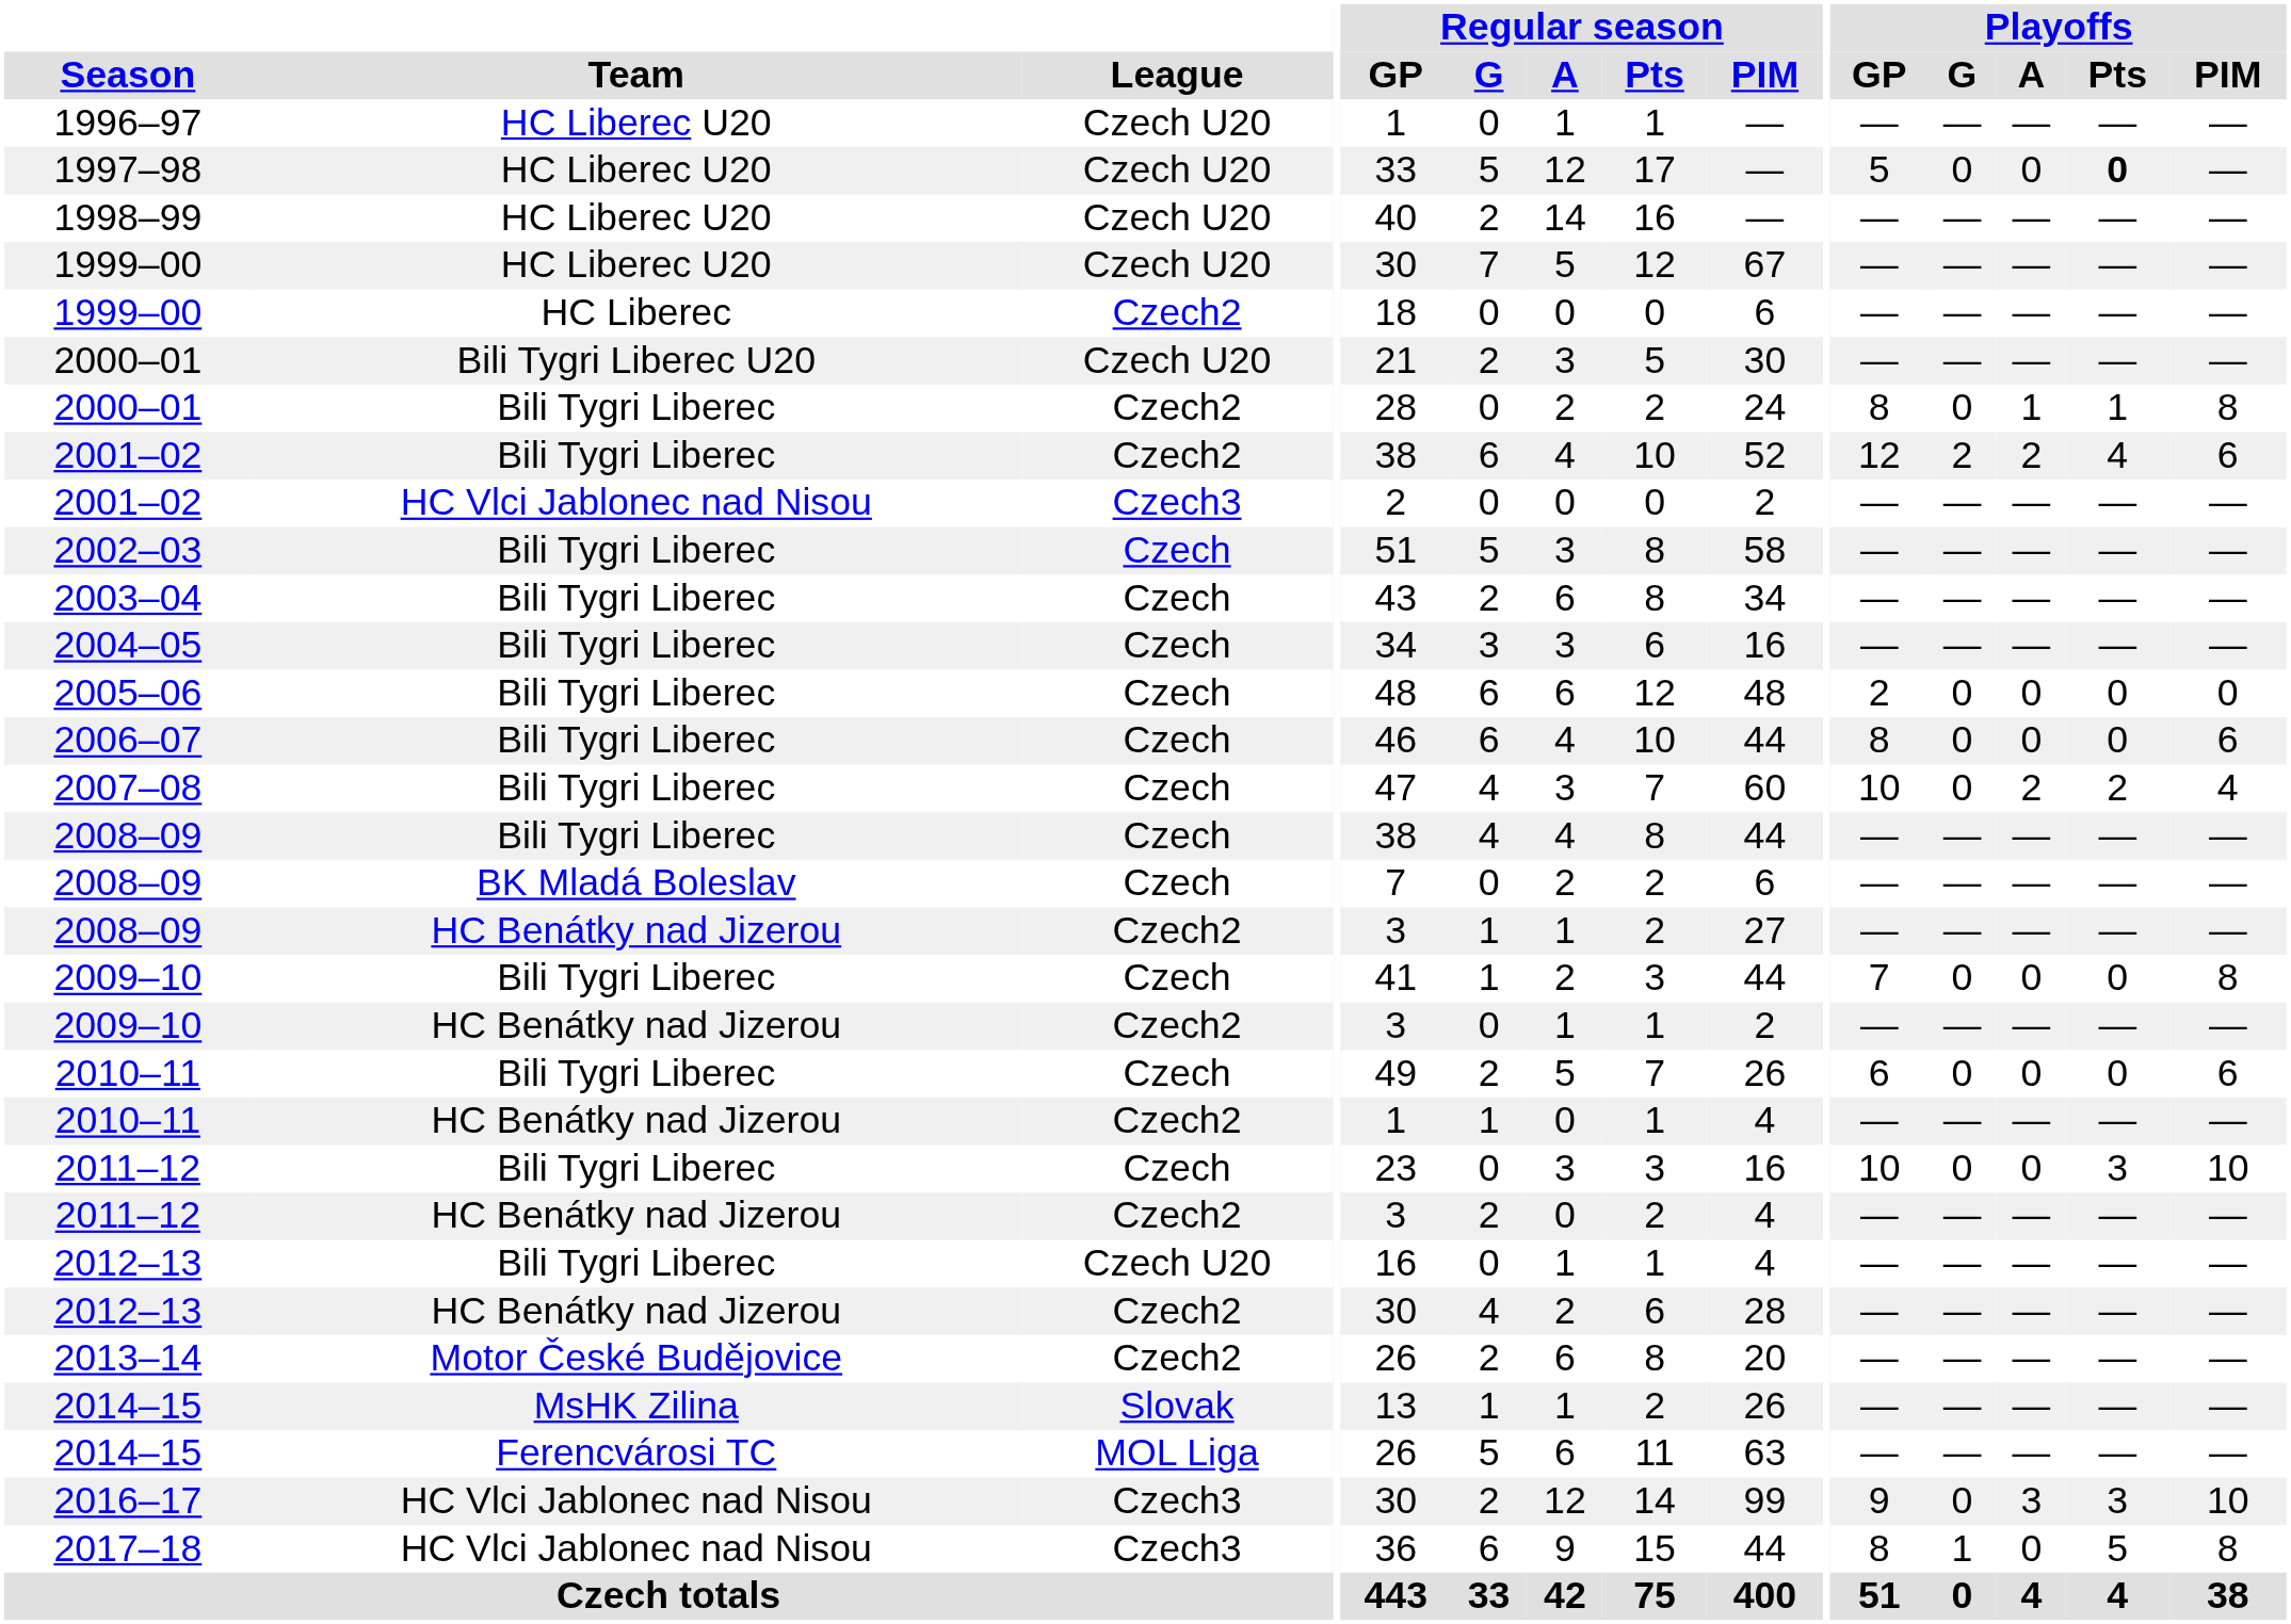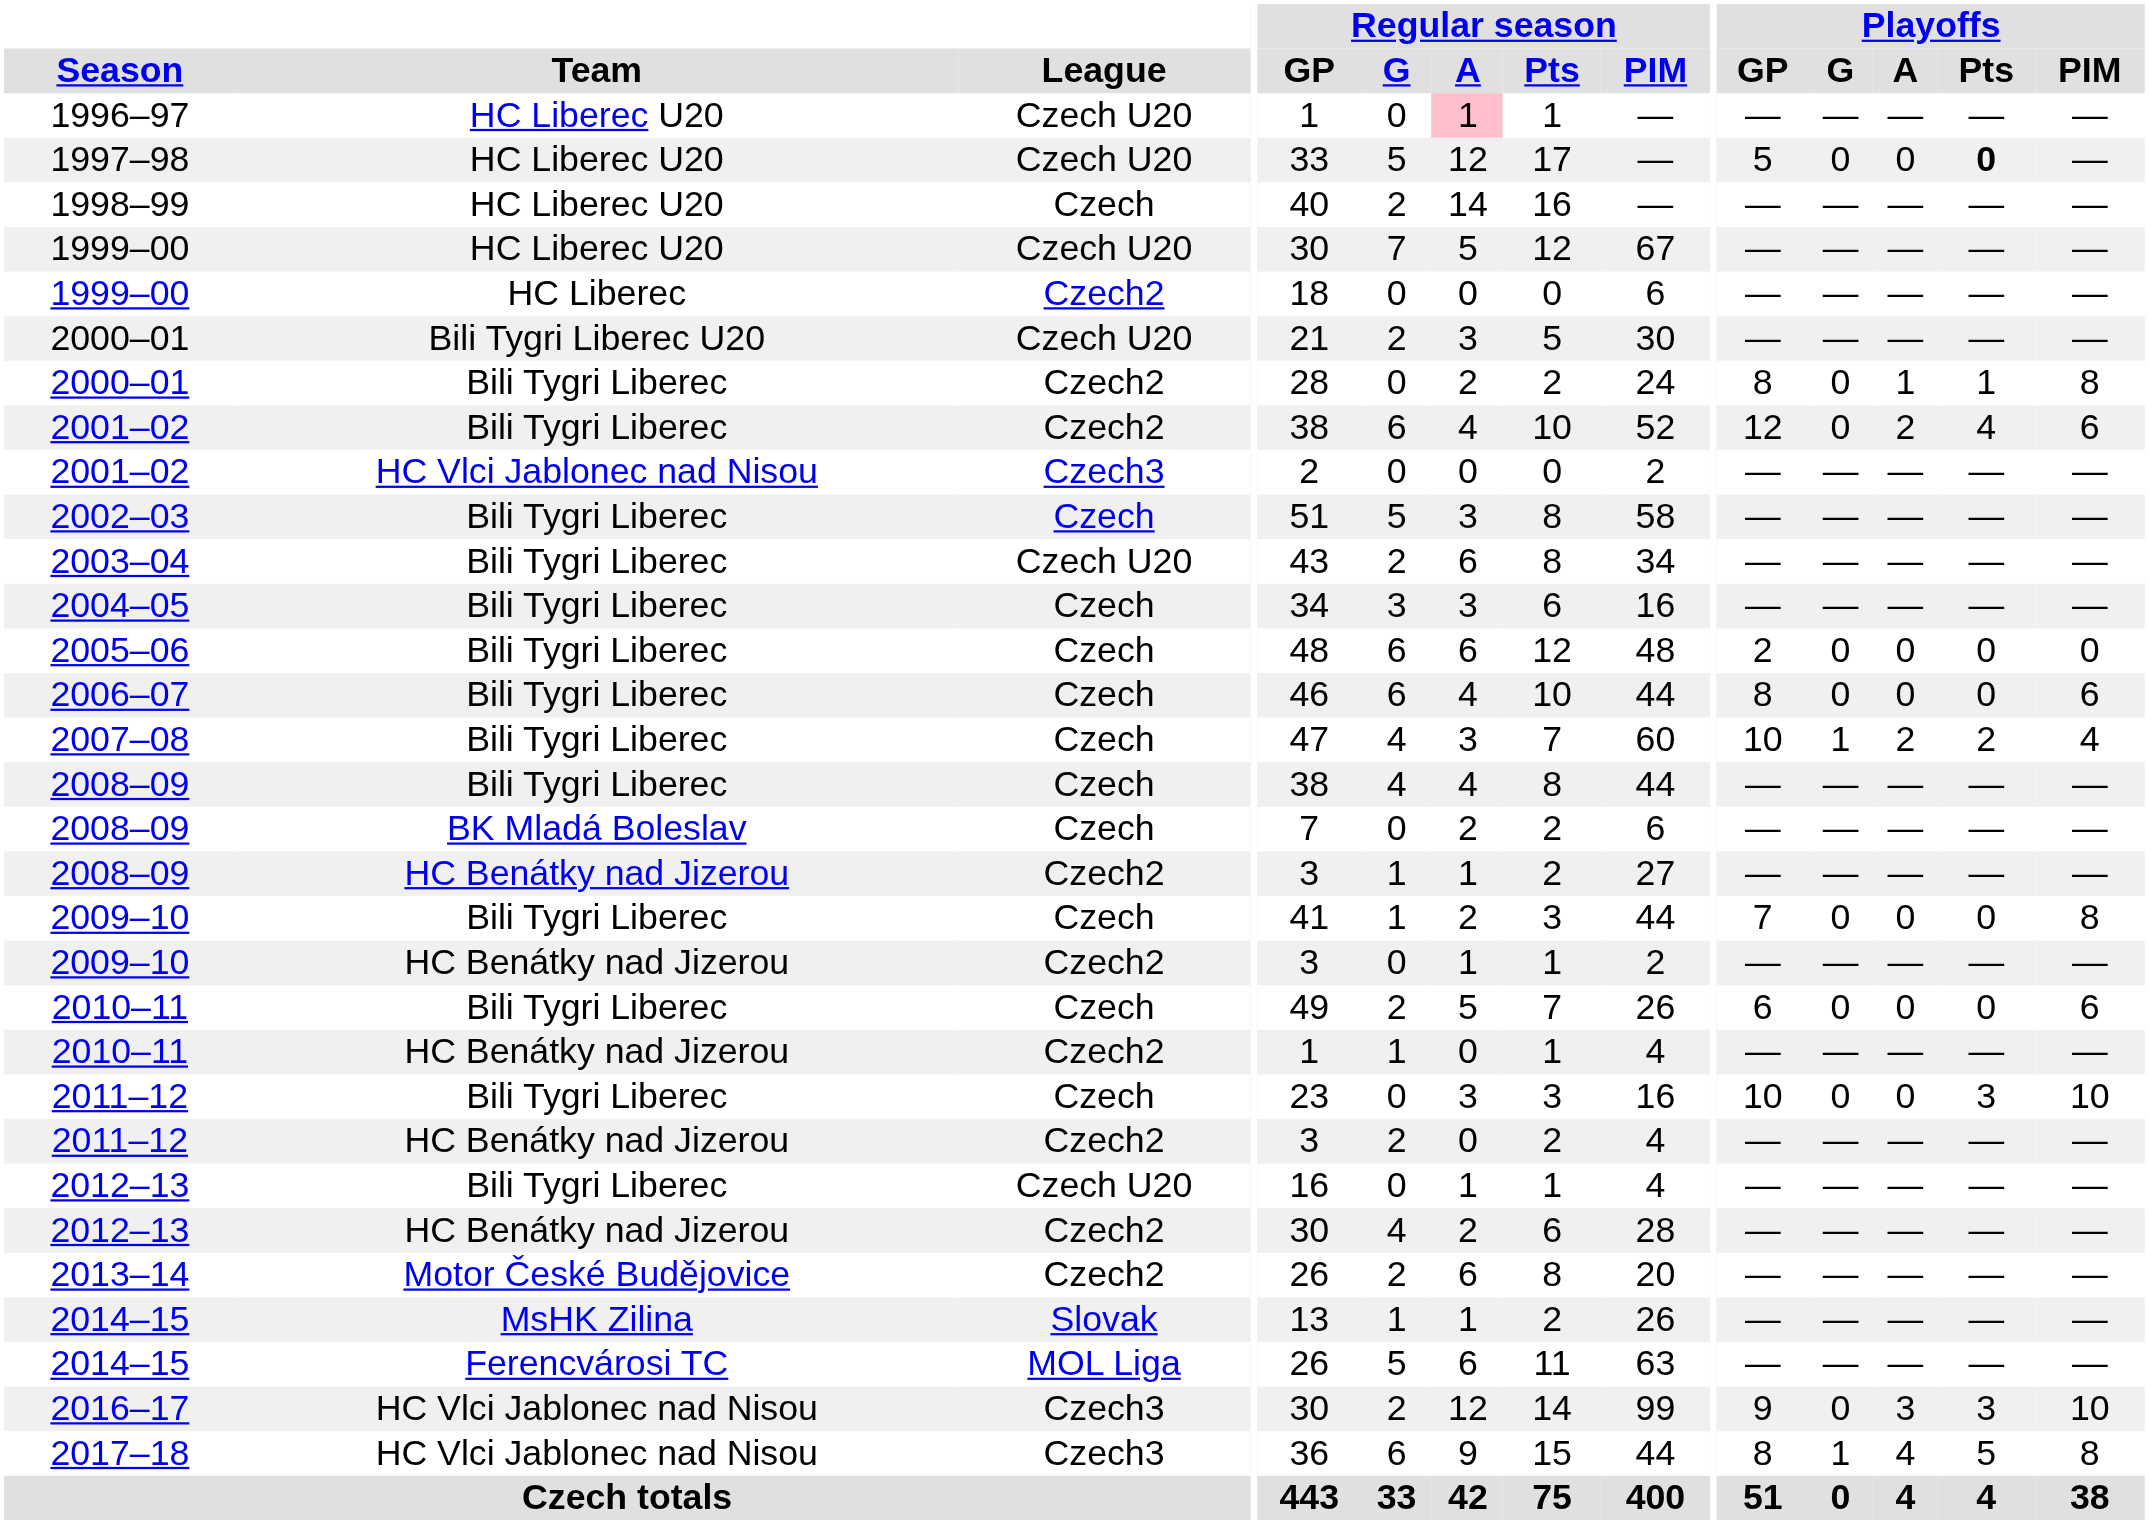1996–97 | Regular season / A: no background -> pink background
1998–99 | League: Czech U20 -> Czech
2001–02 / Bili Tygri Liberec | Playoffs / G: 2 -> 0
2003–04 | League: Czech -> Czech U20
2007–08 | Playoffs / G: 0 -> 1
2017–18 | Playoffs / A: 0 -> 4
